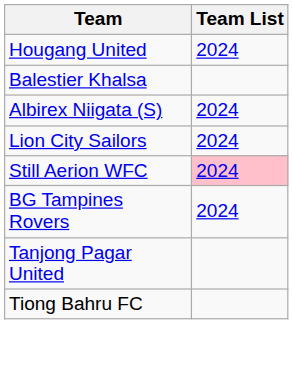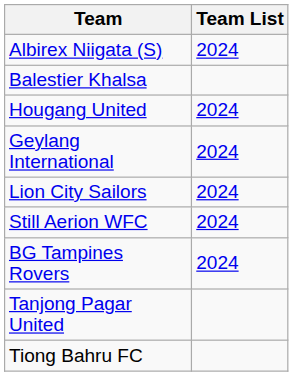rows swapped: Albirex Niigata (S) <-> Hougang United
+ row: Geylang International | 2024
Still Aerion WFC | Team List: pink background -> no background
